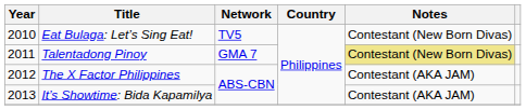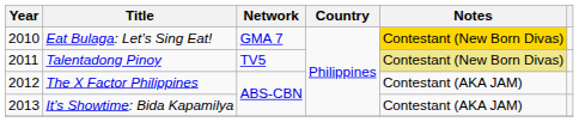Eat Bulaga: Let’s Sing Eat! | Network: TV5 -> GMA 7
Eat Bulaga: Let’s Sing Eat! | Notes: no background -> gold background
Talentadong Pinoy | Network: GMA 7 -> TV5
